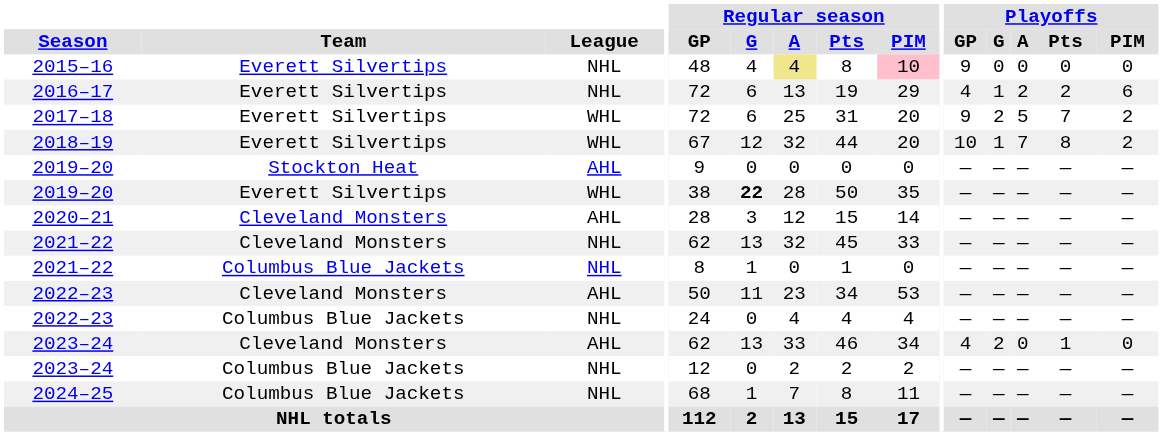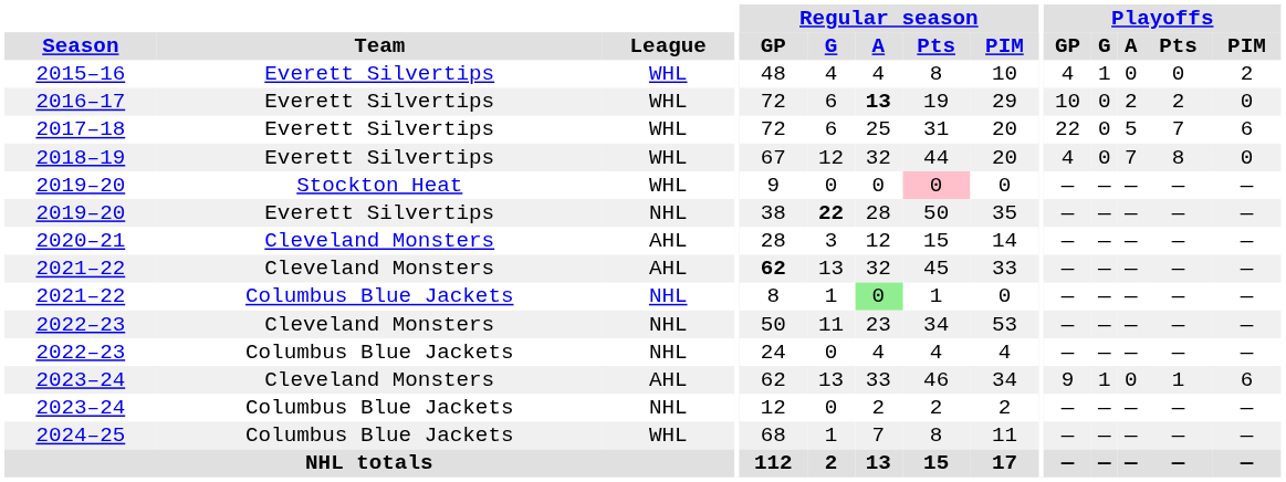2015–16 | League: NHL -> WHL
2015–16 | Regular season / A: khaki background -> no background
2015–16 | Regular season / PIM: pink background -> no background
2015–16 | Playoffs / GP: 9 -> 4
2015–16 | Playoffs / G: 0 -> 1
2015–16 | Playoffs / PIM: 0 -> 2
2016–17 | League: NHL -> WHL
2016–17 | Regular season / A: normal -> bold
2016–17 | Playoffs / GP: 4 -> 10
2016–17 | Playoffs / G: 1 -> 0
2016–17 | Playoffs / PIM: 6 -> 0
2017–18 | Playoffs / GP: 9 -> 22
2017–18 | Playoffs / G: 2 -> 0
2017–18 | Playoffs / PIM: 2 -> 6
2018–19 | Playoffs / GP: 10 -> 4
2018–19 | Playoffs / G: 1 -> 0
2018–19 | Playoffs / PIM: 2 -> 0
2019–20 / Stockton Heat | League: AHL -> WHL
2019–20 / Stockton Heat | Regular season / Pts: no background -> pink background
2019–20 / Everett Silvertips | League: WHL -> NHL
2021–22 / Cleveland Monsters | League: NHL -> AHL
2021–22 / Cleveland Monsters | Regular season / GP: normal -> bold
2021–22 / Columbus Blue Jackets | Regular season / A: no background -> lightgreen background
2022–23 / Cleveland Monsters | League: AHL -> NHL
2023–24 / Cleveland Monsters | Playoffs / GP: 4 -> 9
2023–24 / Cleveland Monsters | Playoffs / G: 2 -> 1
2023–24 / Cleveland Monsters | Playoffs / PIM: 0 -> 6
2024–25 | League: NHL -> WHL
